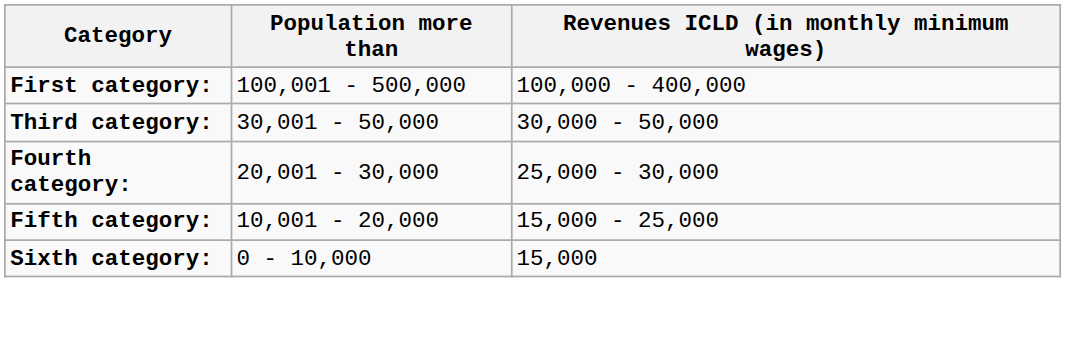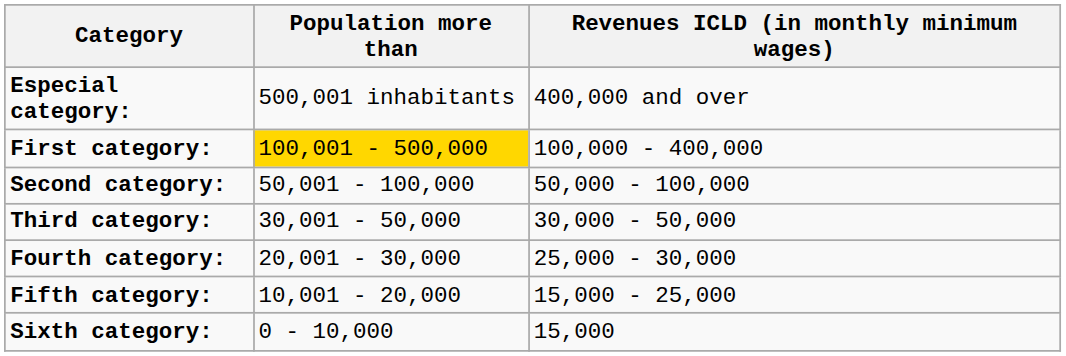+ row: Especial category: | 500,001 inhabitants | 400,000 and over
First category: | Population more than: no background -> gold background
+ row: Second category: | 50,001 - 100,000 | 50,000 - 100,000
